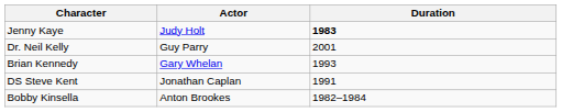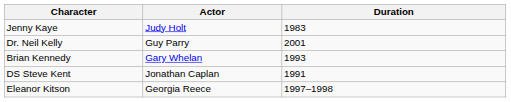Jenny Kaye | Duration: bold -> normal
- row: Bobby Kinsella | Anton Brookes | 1982–1984
+ row: Eleanor Kitson | Georgia Reece | 1997–1998
